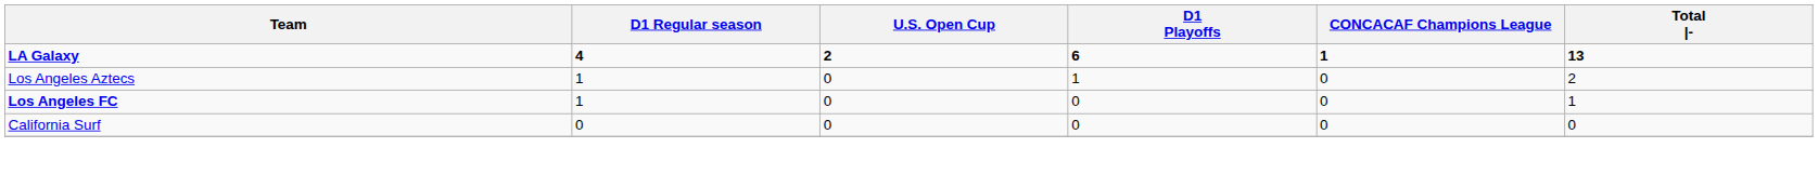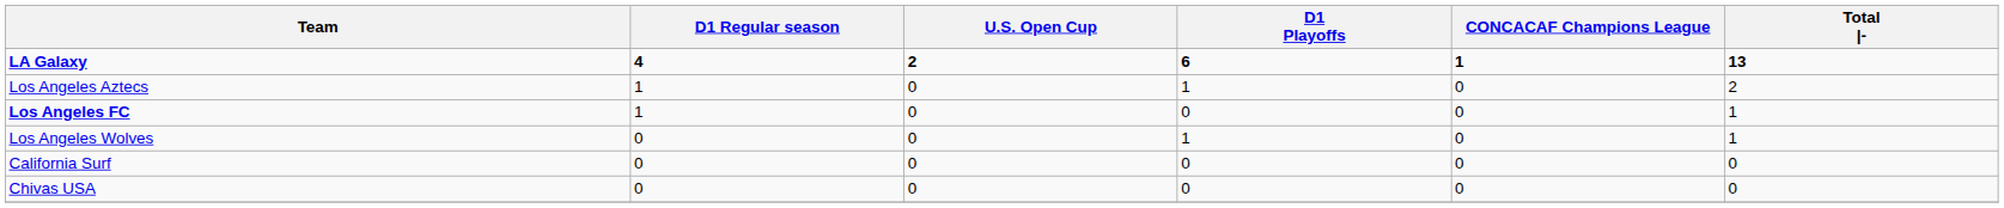+ row: Los Angeles Wolves | 0 | 0 | 1 | 0 | 1
+ row: Chivas USA | 0 | 0 | 0 | 0 | 0
